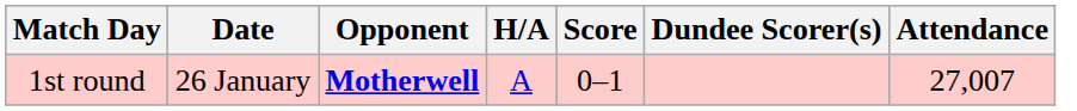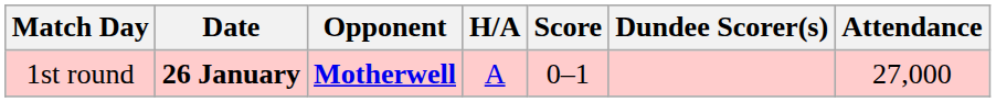1st round | Date: normal -> bold
1st round | Attendance: 27,007 -> 27,000
